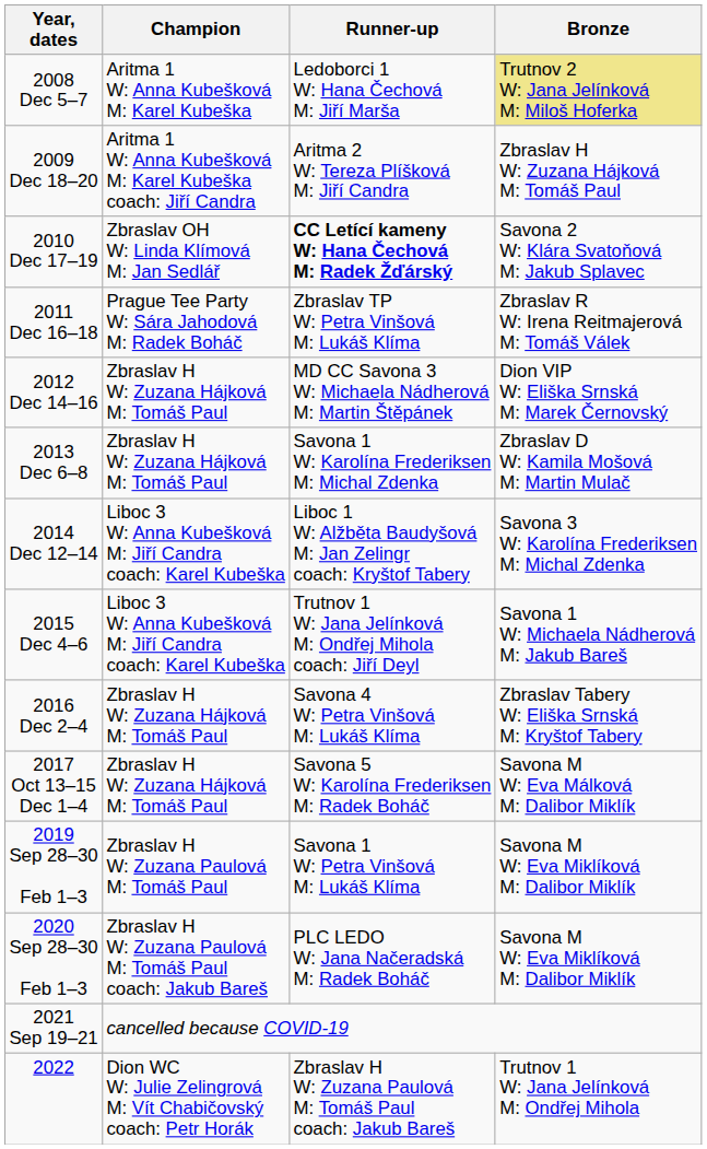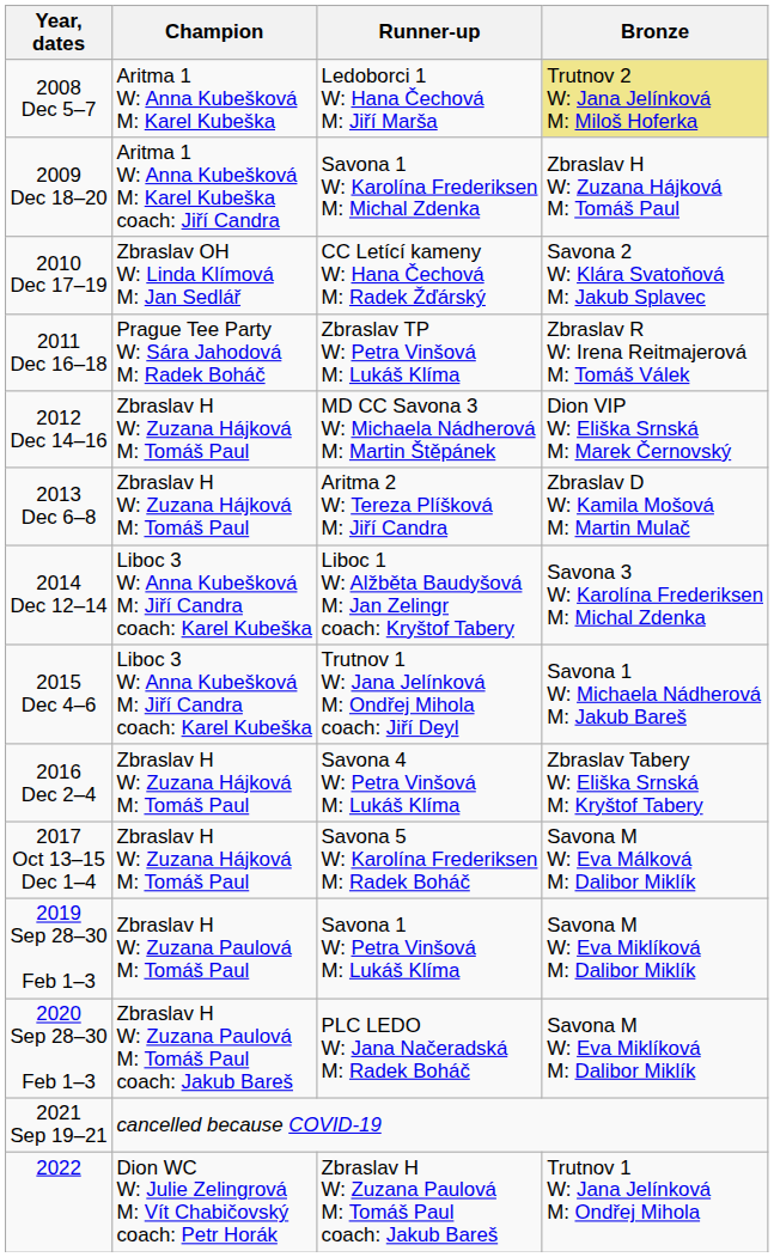2009 Dec 18–20 | Runner-up: Aritma 2 W: Tereza Plíšková M: Jiří Candra -> Savona 1 W: Karolína Frederiksen M: Michal Zdenka
2010 Dec 17–19 | Runner-up: bold -> normal
2013 Dec 6–8 | Runner-up: Savona 1 W: Karolína Frederiksen M: Michal Zdenka -> Aritma 2 W: Tereza Plíšková M: Jiří Candra
